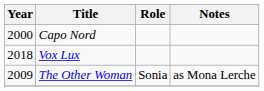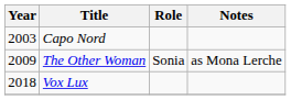Capo Nord | Year: 2000 -> 2003
rows swapped: The Other Woman <-> Vox Lux
